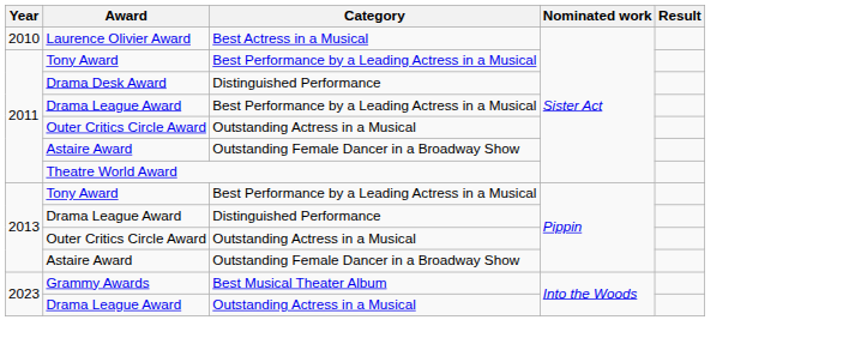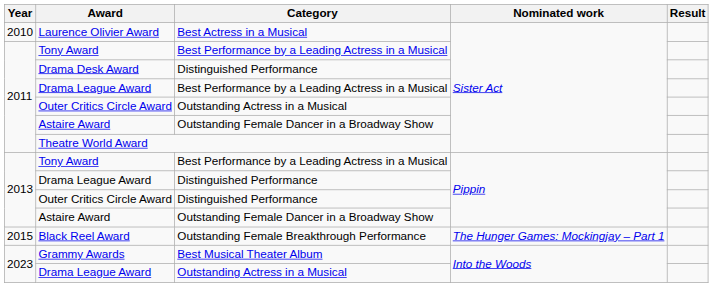2013 / Outer Critics Circle Award | Category: Outstanding Actress in a Musical -> Distinguished Performance
+ row: 2015 | Black Reel Award | Outstanding Female Breakthrough Performance | The Hunger Games: Mockingjay – Part 1
